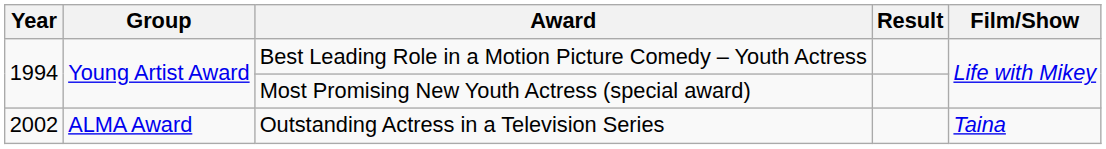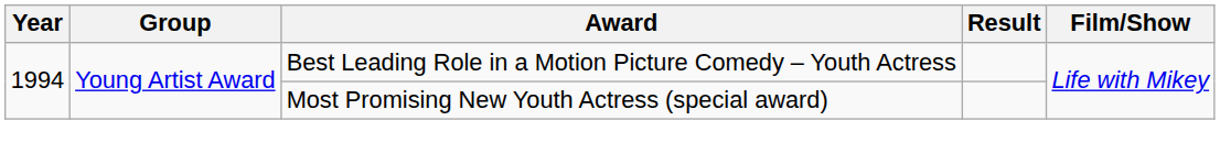- row: 2002 | ALMA Award | Outstanding Actress in a Television Series | Taina
